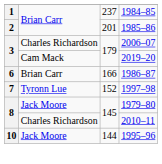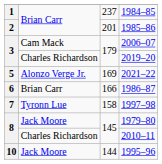2006–07 | column 2: Charles Richardson -> Cam Mack
2019–20 | column 2: Cam Mack -> Charles Richardson
+ row: 5 | Alonzo Verge Jr. | 169 | 2021–22
1997–98 | column 3: 152 -> 158
